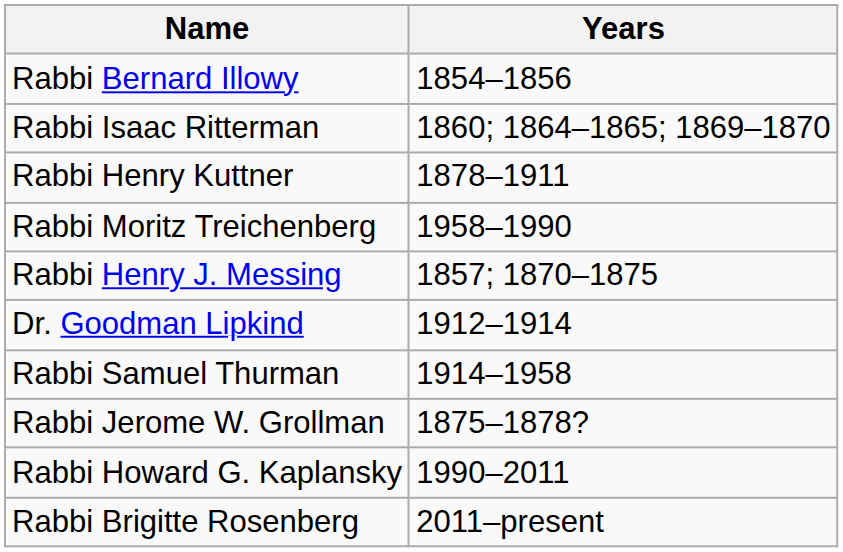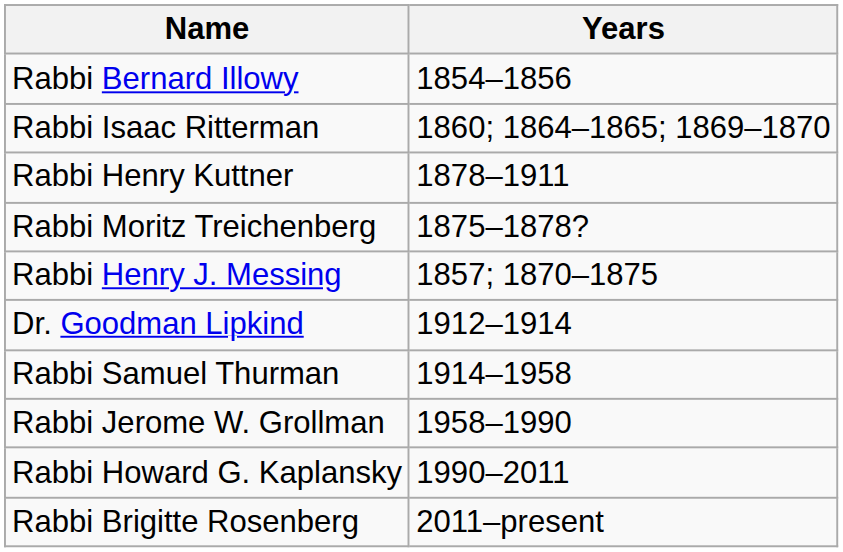Rabbi Moritz Treichenberg | Years: 1958–1990 -> 1875–1878?
Rabbi Jerome W. Grollman | Years: 1875–1878? -> 1958–1990
